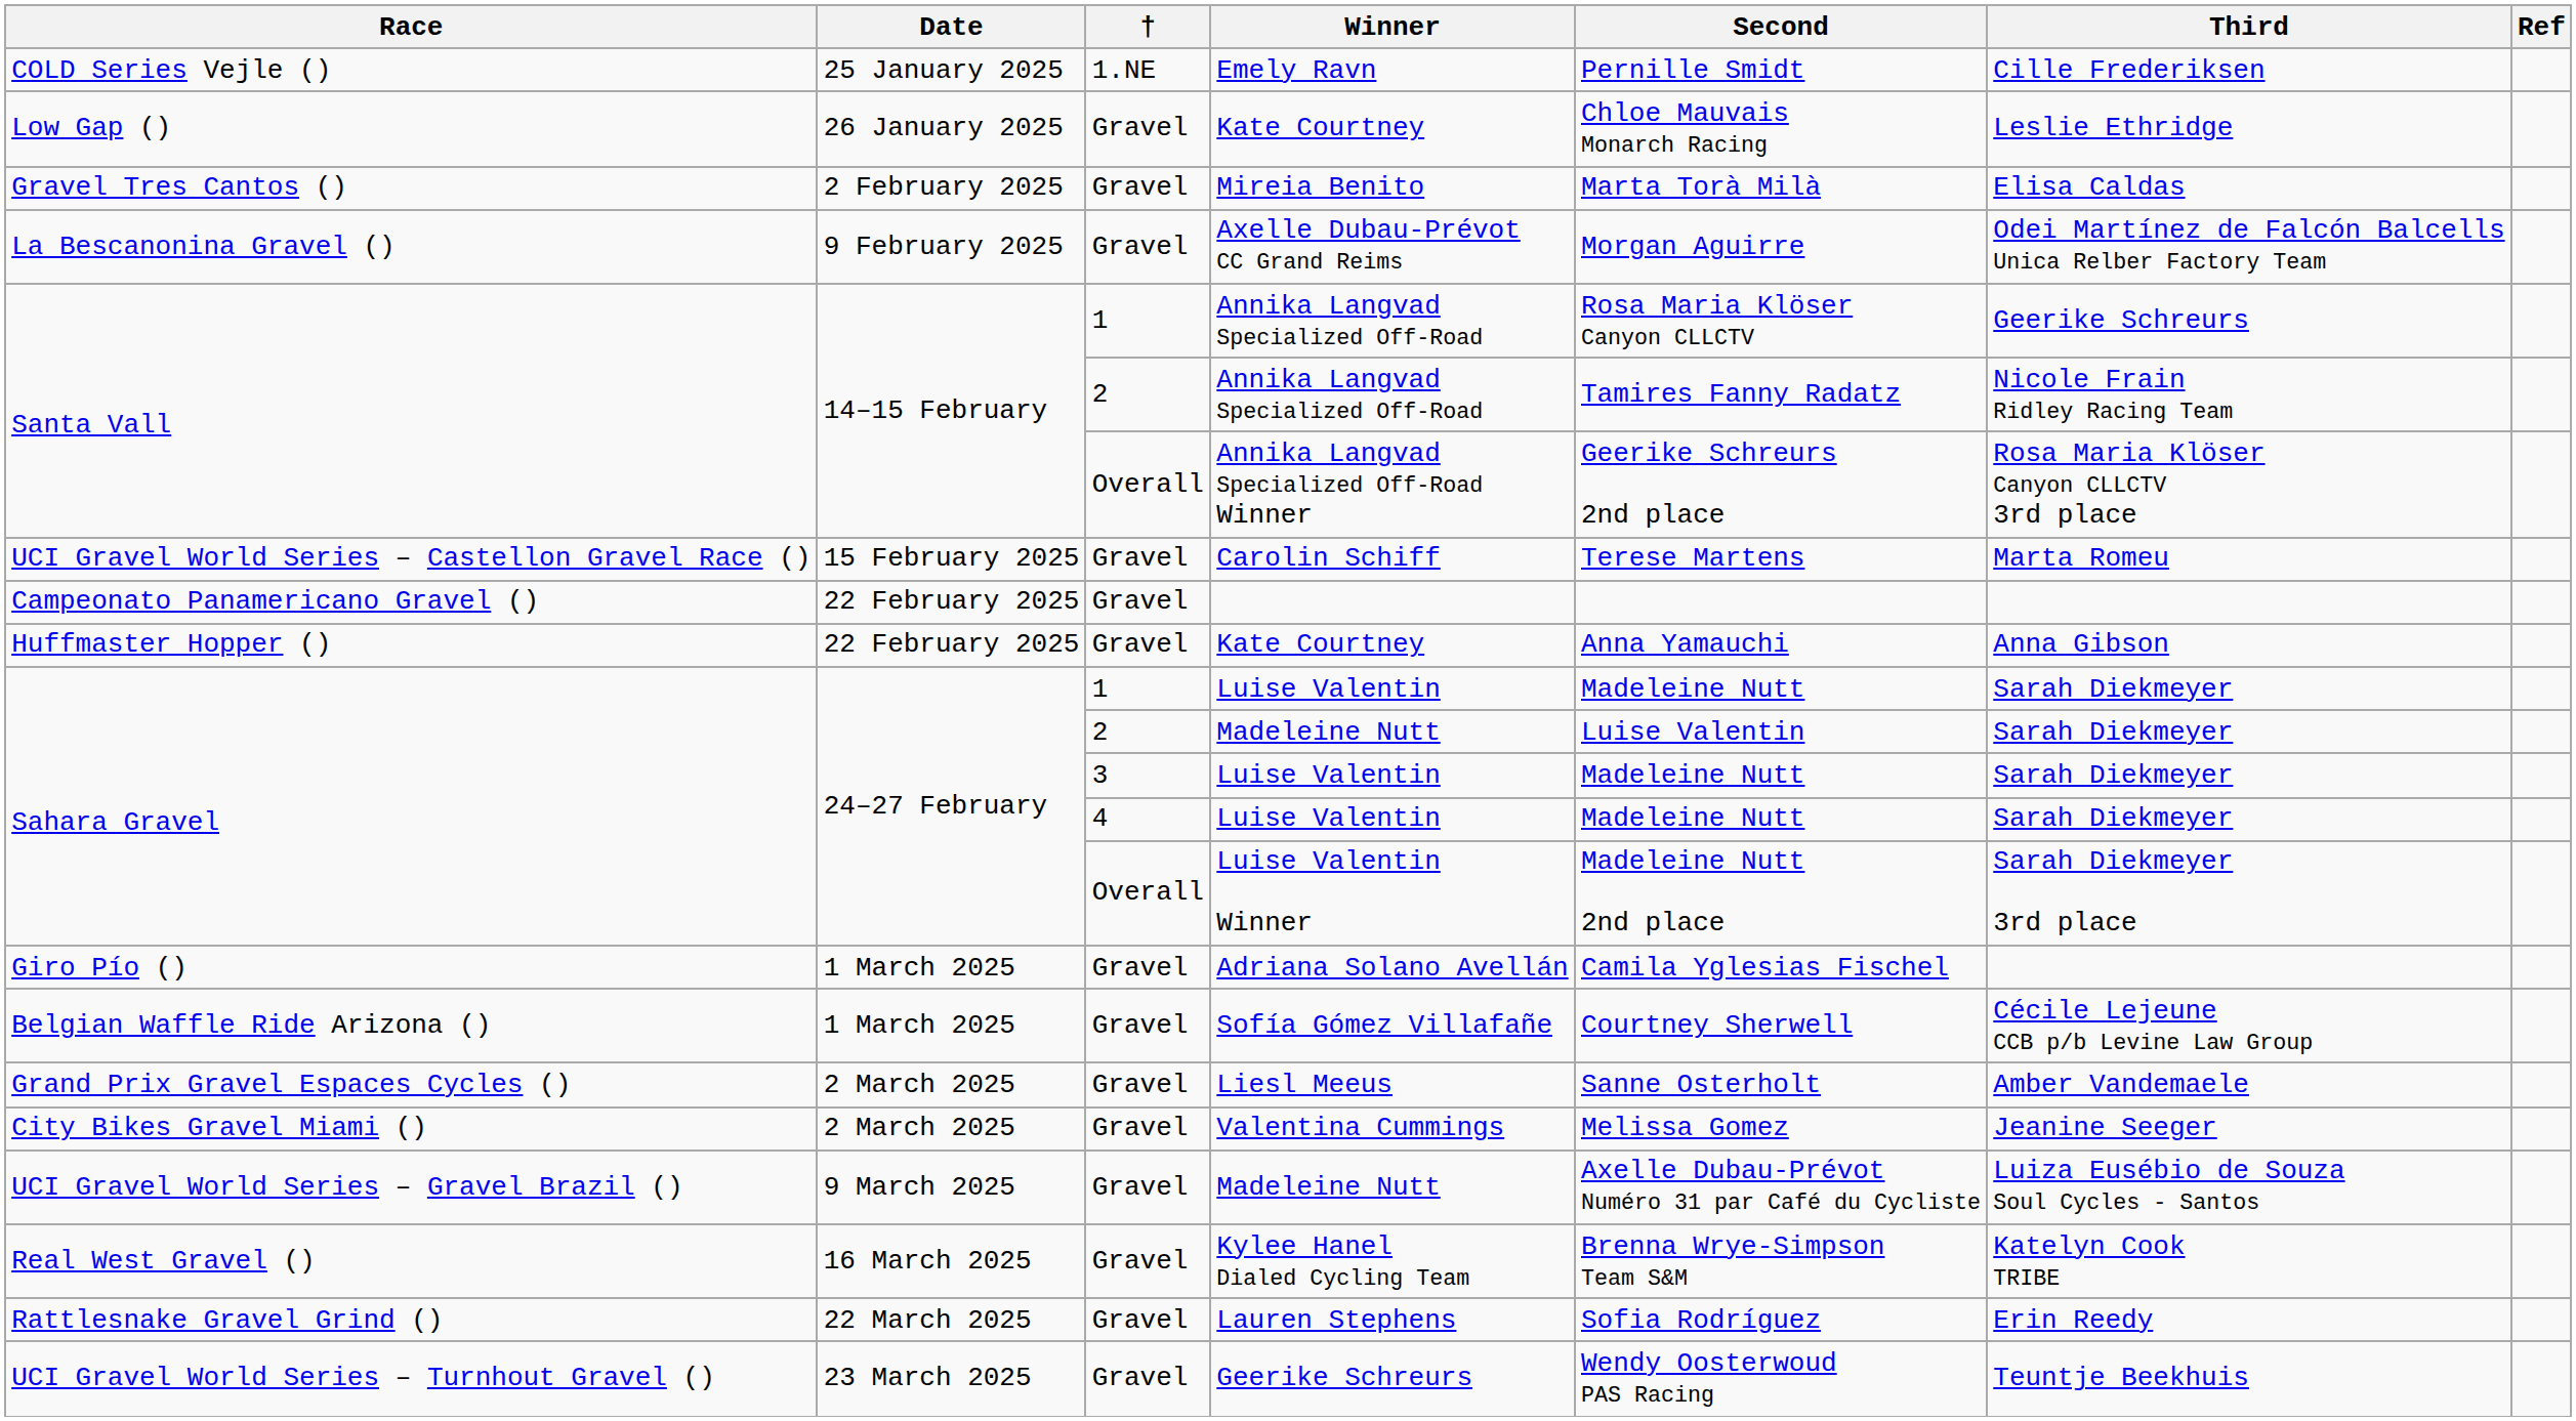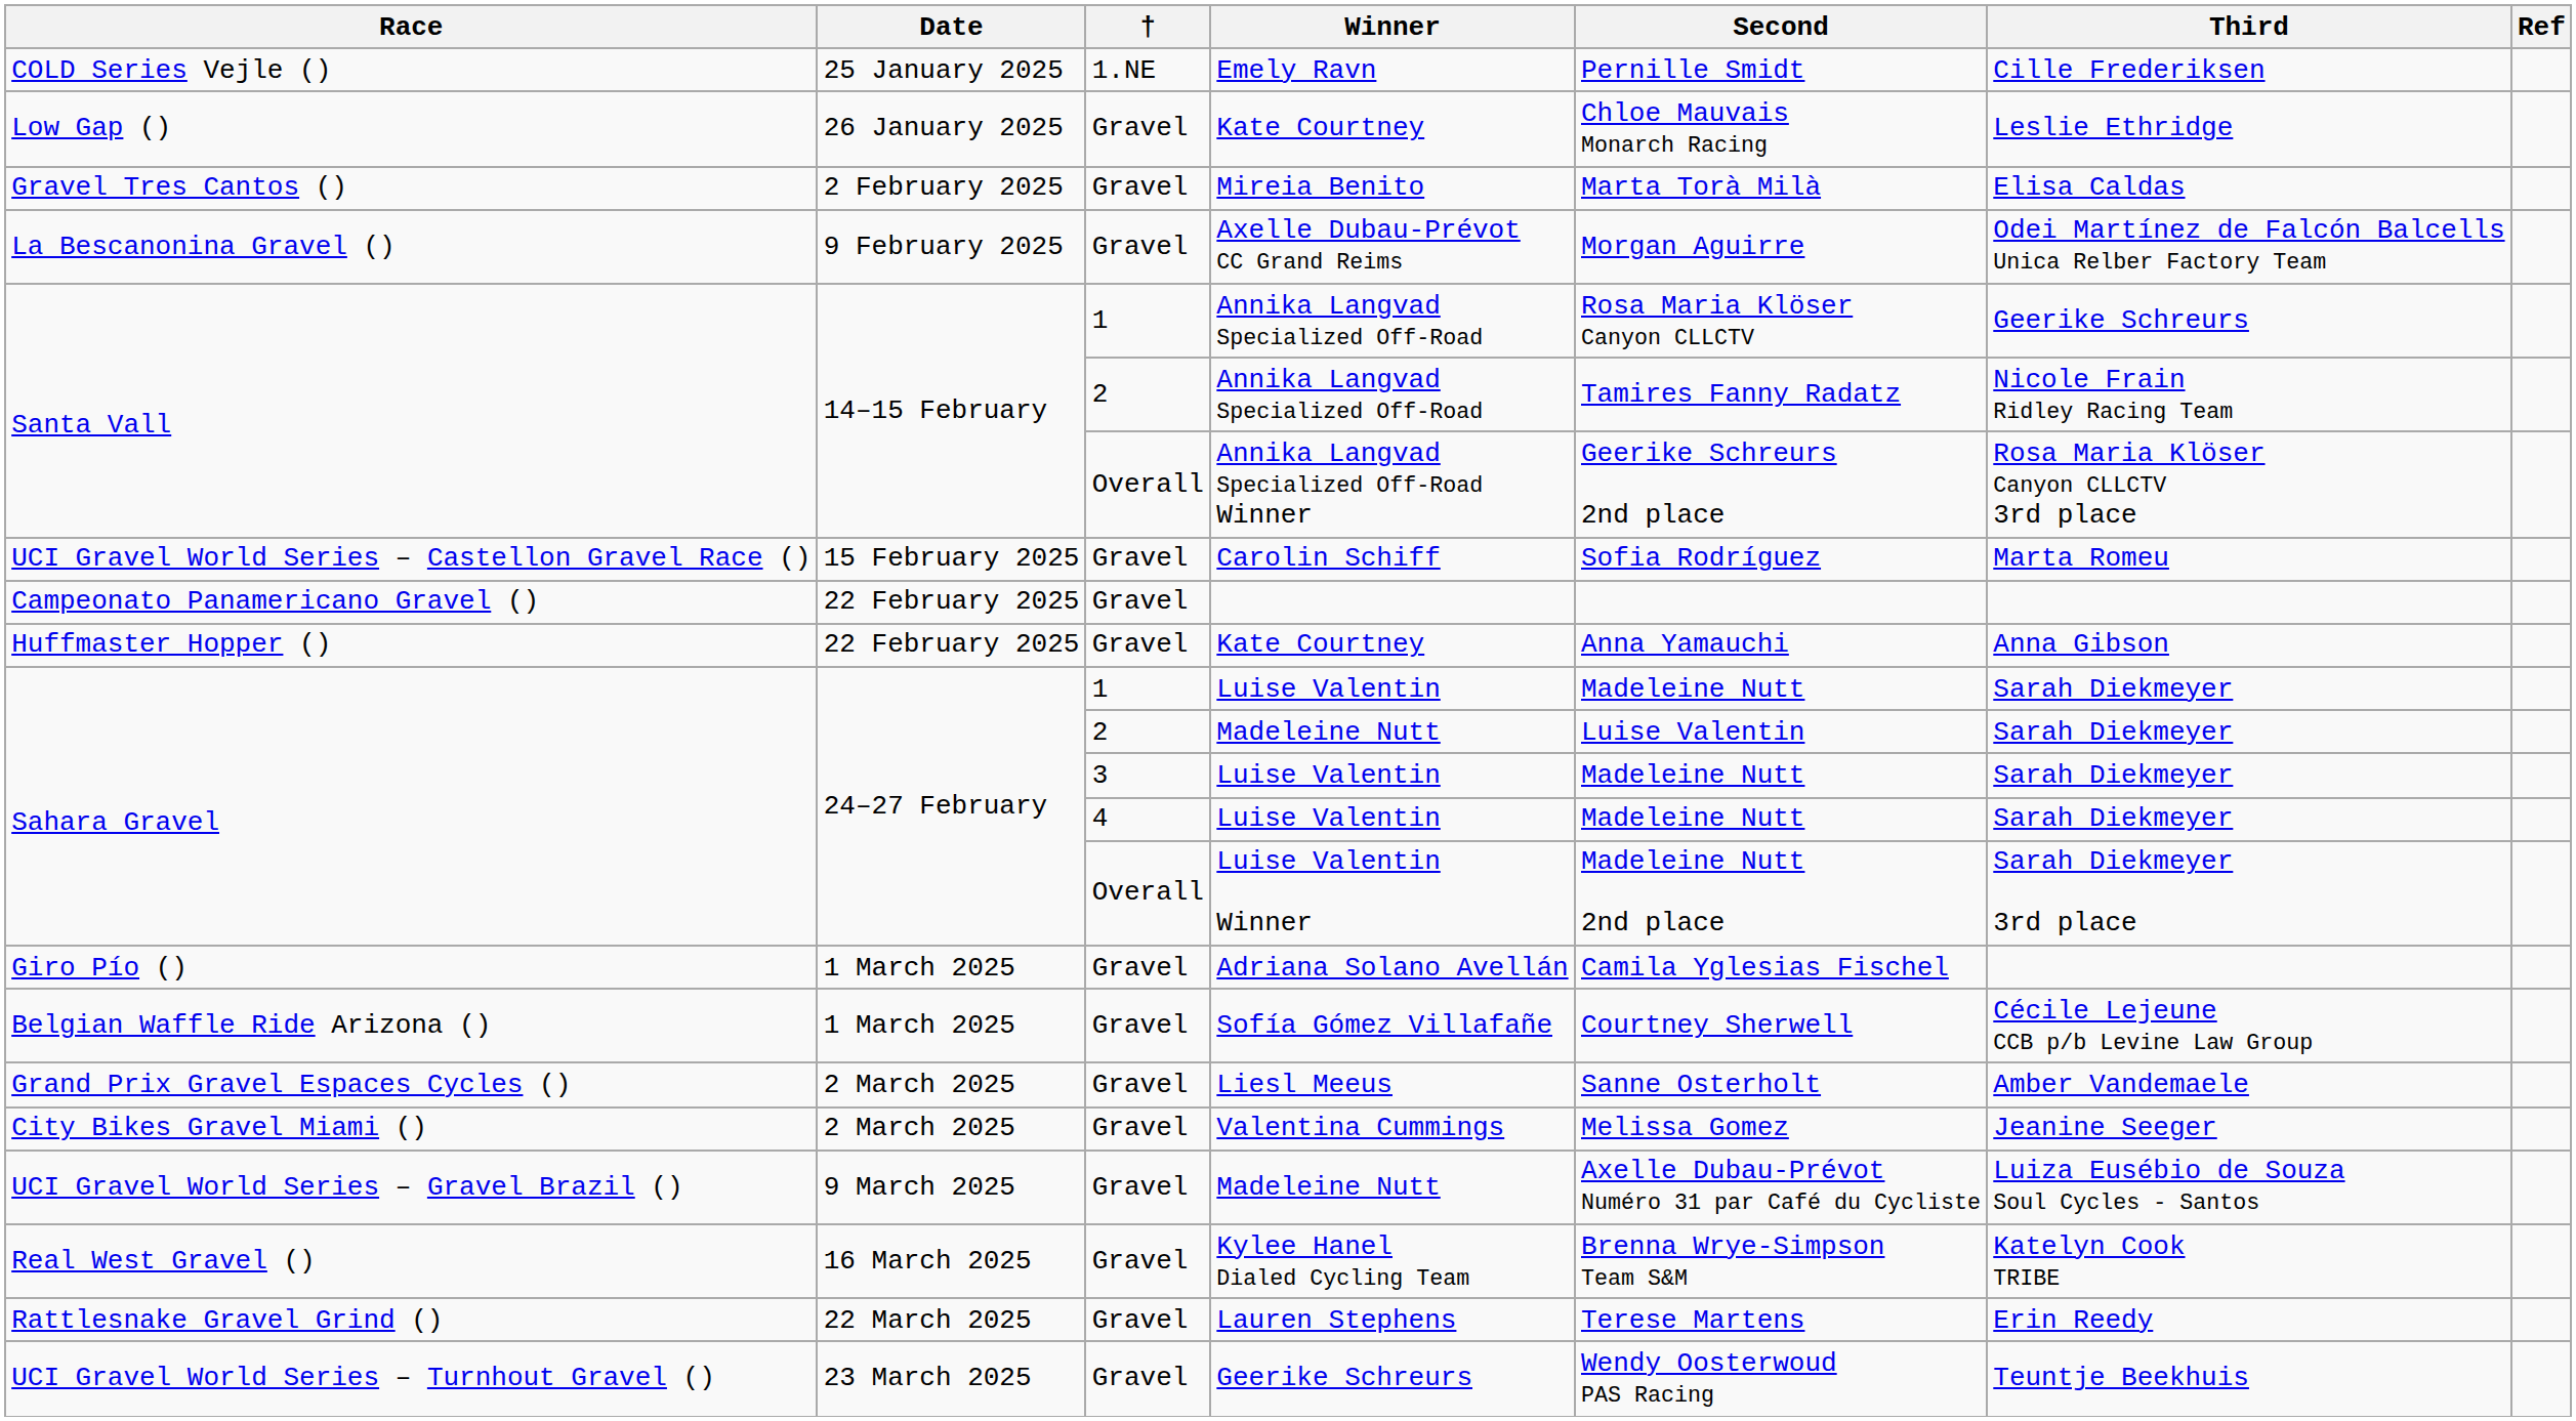Carolin Schiff | Second: Terese Martens -> Sofia Rodríguez
Lauren Stephens | Second: Sofia Rodríguez -> Terese Martens
